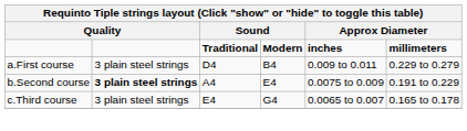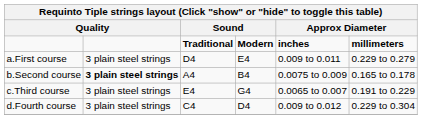a.First course | column 4: B4 -> E4
b.Second course | column 4: E4 -> B4
b.Second course | column 6: 0.191 to 0.229 -> 0.165 to 0.178
c.Third course | column 6: 0.165 to 0.178 -> 0.191 to 0.229
+ row: d.Fourth course | 3 plain steel strings | C4 | D4 | 0.009 to 0.012 | 0.229 to 0.304
